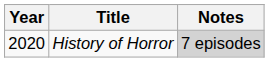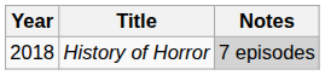History of Horror | Year: 2020 -> 2018
